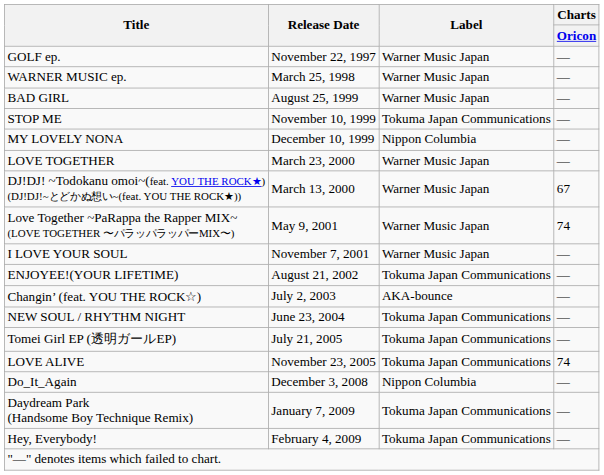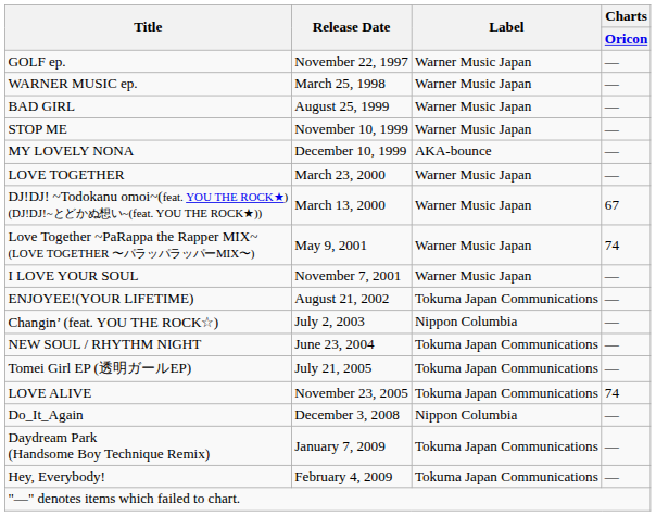STOP ME | Label: Tokuma Japan Communications -> Warner Music Japan
MY LOVELY NONA | Label: Nippon Columbia -> AKA-bounce
Changin’ (feat. YOU THE ROCK☆) | Label: AKA-bounce -> Nippon Columbia
